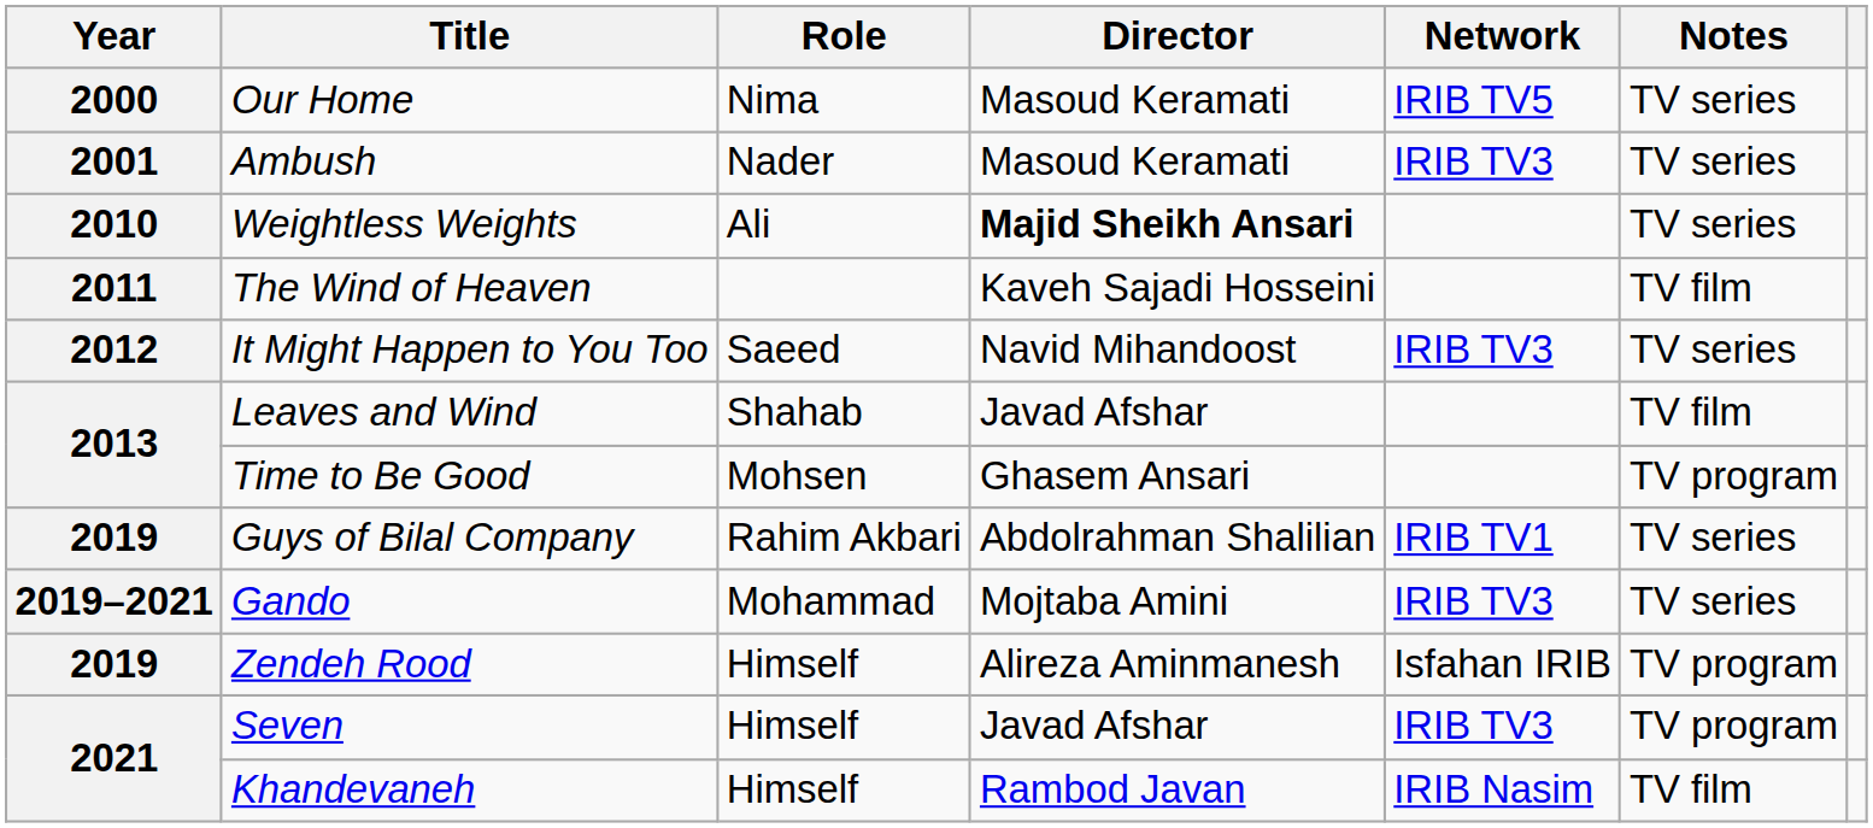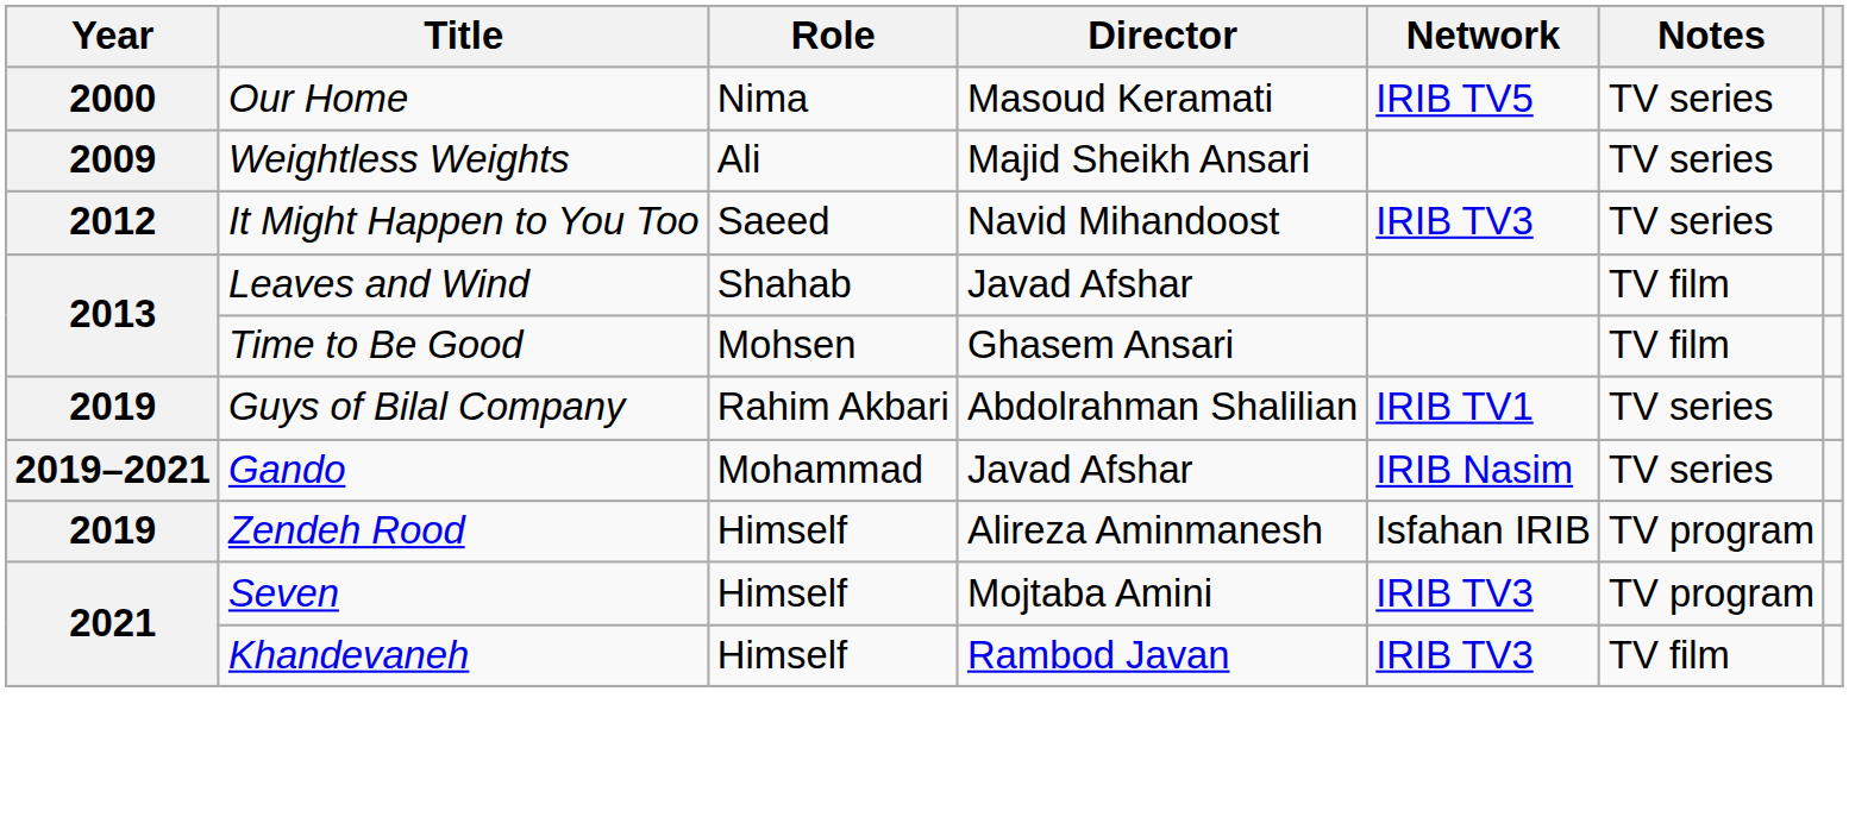- row: 2001 | Ambush | Nader | Masoud Keramati | IRIB TV3 | TV series
Weightless Weights | Year: 2010 -> 2009
Weightless Weights | Director: bold -> normal
- row: 2011 | The Wind of Heaven | Kaveh Sajadi Hosseini | TV film
Time to Be Good | Notes: TV program -> TV film
Gando | Director: Mojtaba Amini -> Javad Afshar
Gando | Network: IRIB TV3 -> IRIB Nasim
Seven | Director: Javad Afshar -> Mojtaba Amini
Khandevaneh | Network: IRIB Nasim -> IRIB TV3
